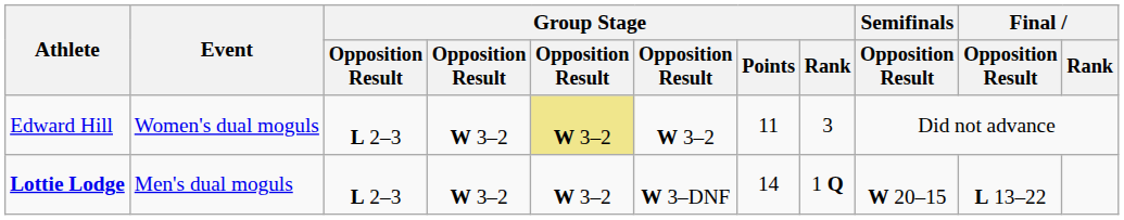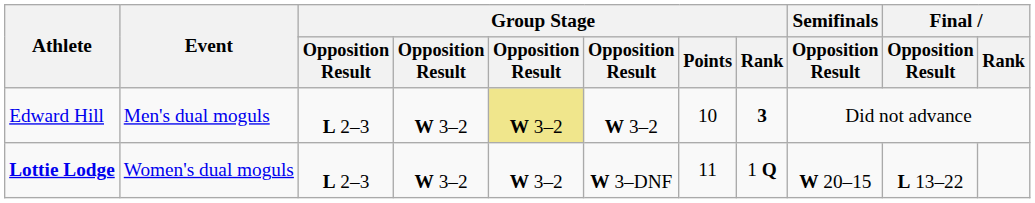Edward Hill | Event: Women's dual moguls -> Men's dual moguls
Edward Hill | Group Stage / Points: 11 -> 10
Edward Hill | Group Stage / Rank: normal -> bold
Lottie Lodge | Event: Men's dual moguls -> Women's dual moguls
Lottie Lodge | Group Stage / Points: 14 -> 11
